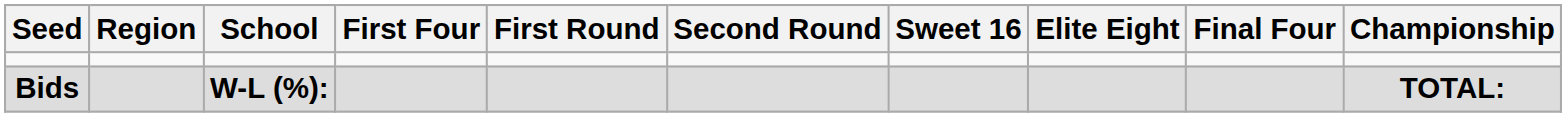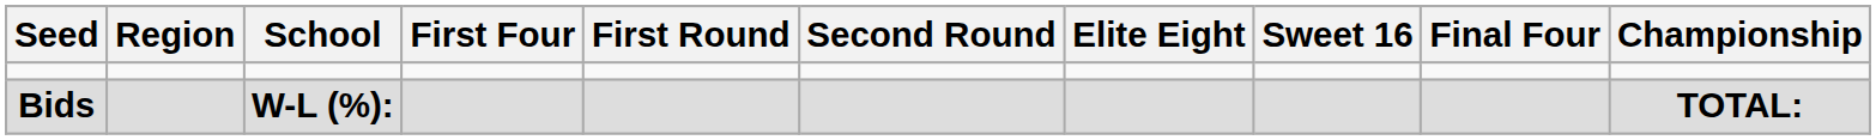columns swapped: Sweet 16 <-> Elite Eight
